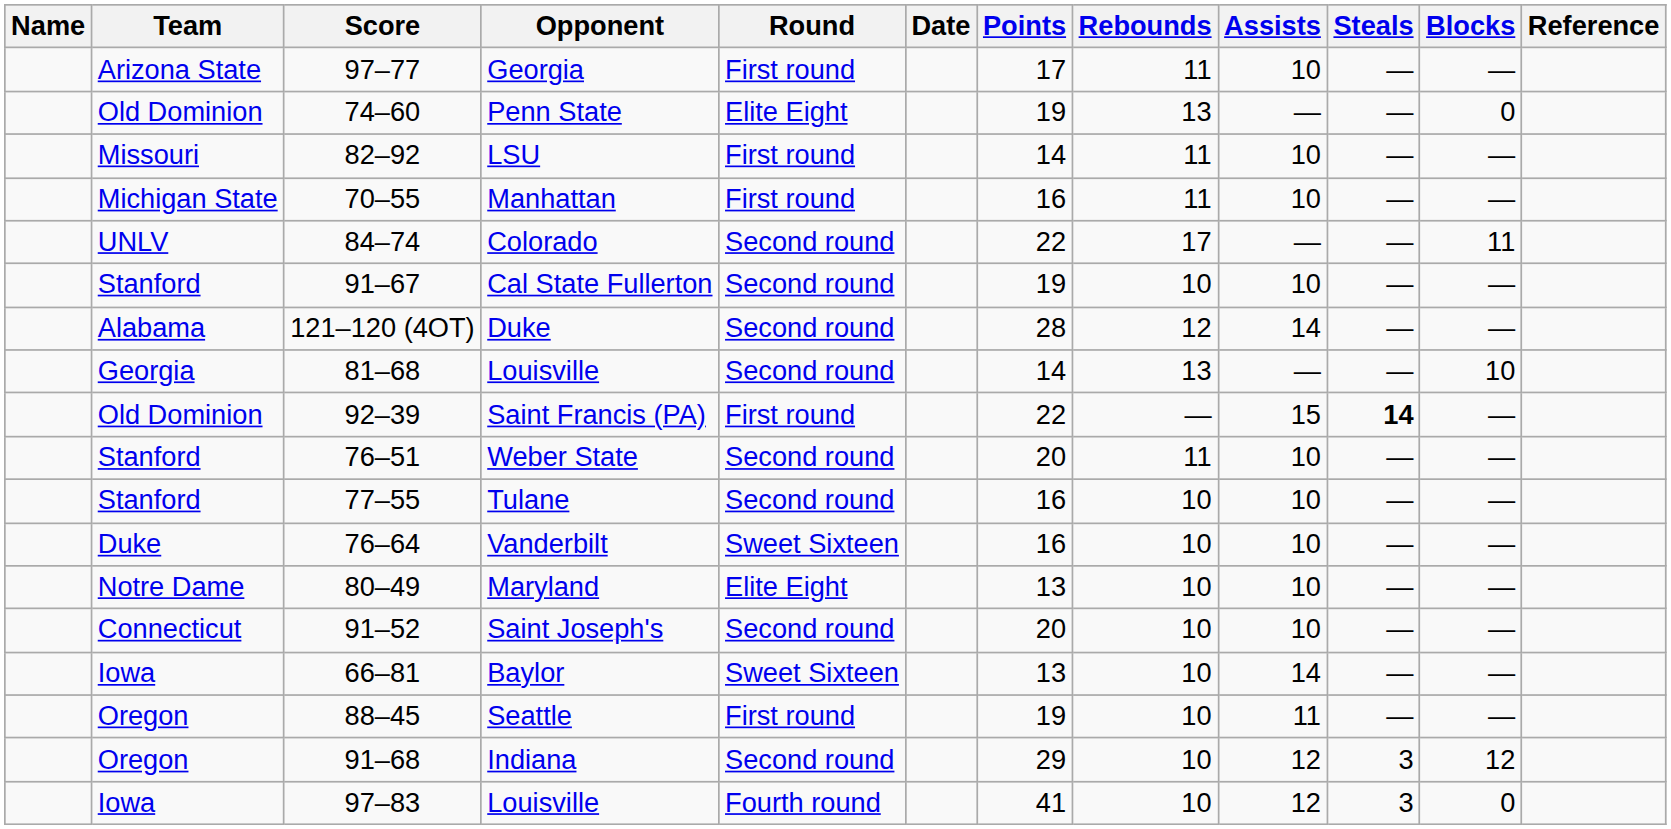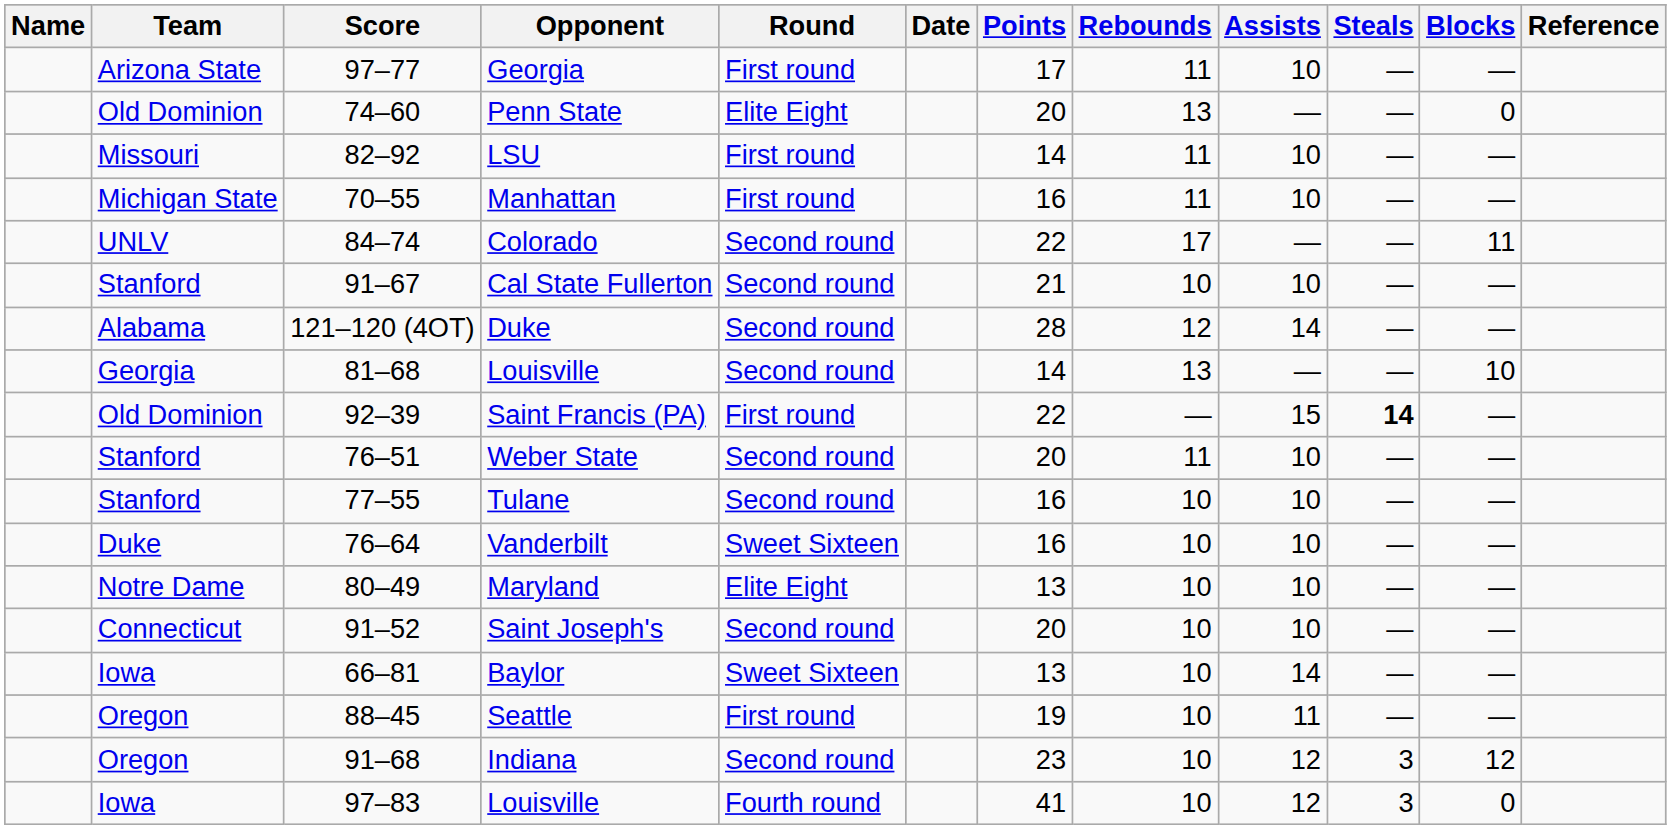Penn State | Points: 19 -> 20
Cal State Fullerton | Points: 19 -> 21
Indiana | Points: 29 -> 23
